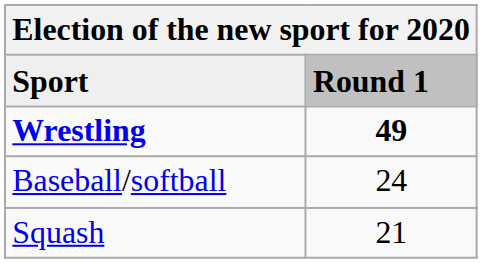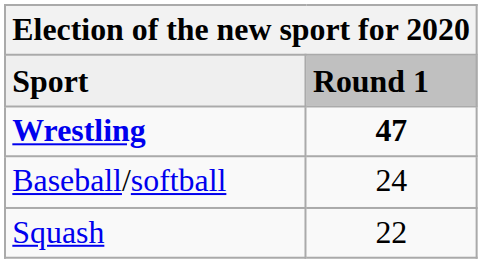Wrestling | Round 1: 49 -> 47
Squash | Round 1: 21 -> 22
